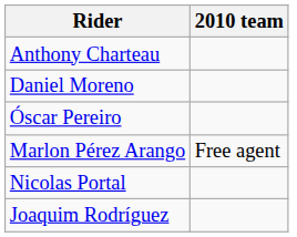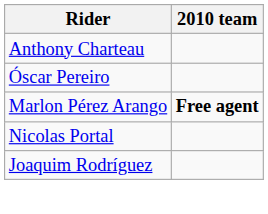- row: Daniel Moreno
Marlon Pérez Arango | 2010 team: normal -> bold
